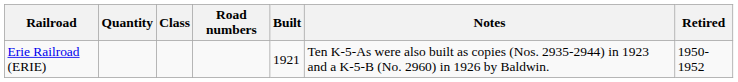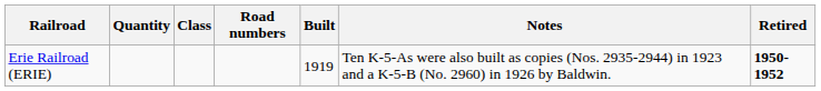Erie Railroad (ERIE) | Built: 1921 -> 1919
Erie Railroad (ERIE) | Retired: normal -> bold
